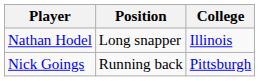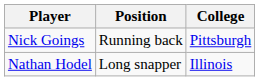rows swapped: Nick Goings <-> Nathan Hodel
